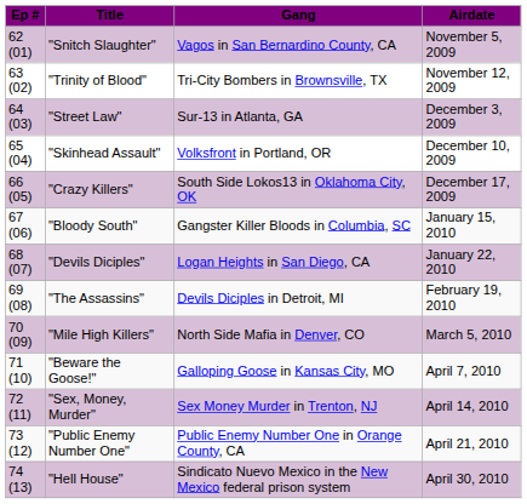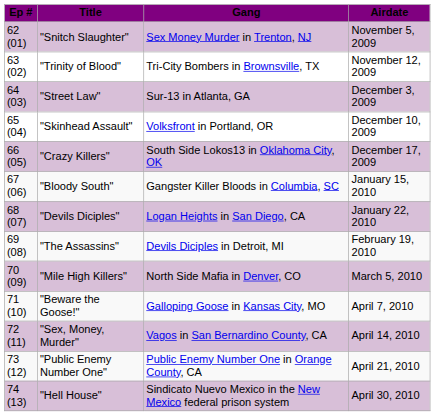"Snitch Slaughter" | Gang: Vagos in San Bernardino County, CA -> Sex Money Murder in Trenton, NJ
"Sex, Money, Murder" | Gang: Sex Money Murder in Trenton, NJ -> Vagos in San Bernardino County, CA
